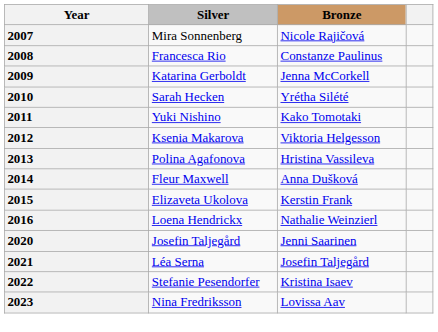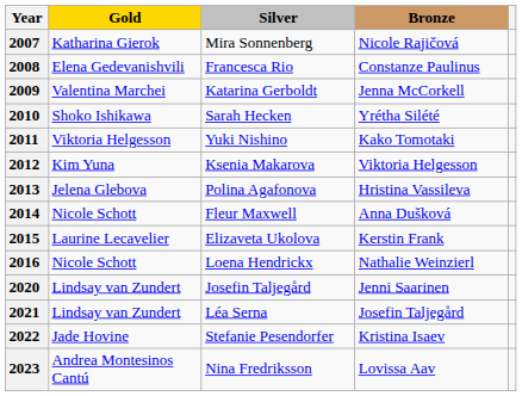+ column: Gold | Katharina Gierok | Elena Gedevanishvili | Valentina Marchei | Shoko Ishikawa | Viktoria Helgesson | Kim Yuna | Jelena Glebova | Nicole Schott | Laurine Lecavelier | Nicole Schott | Lindsay van Zundert | Lindsay van Zundert | Jade Hovine | Andrea Montesinos Cantú
